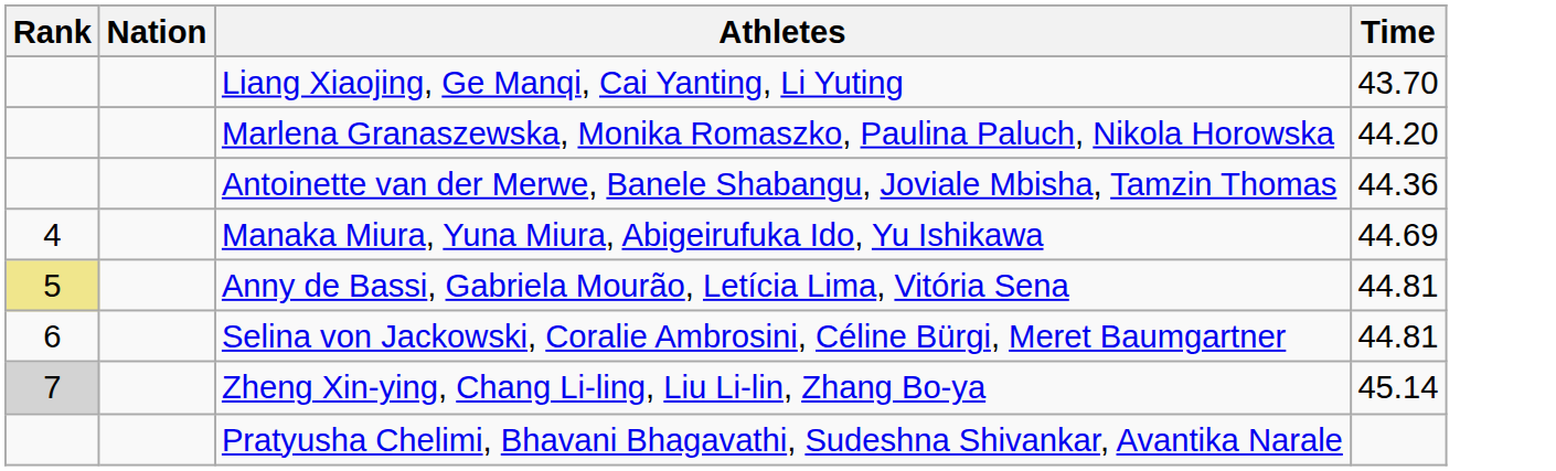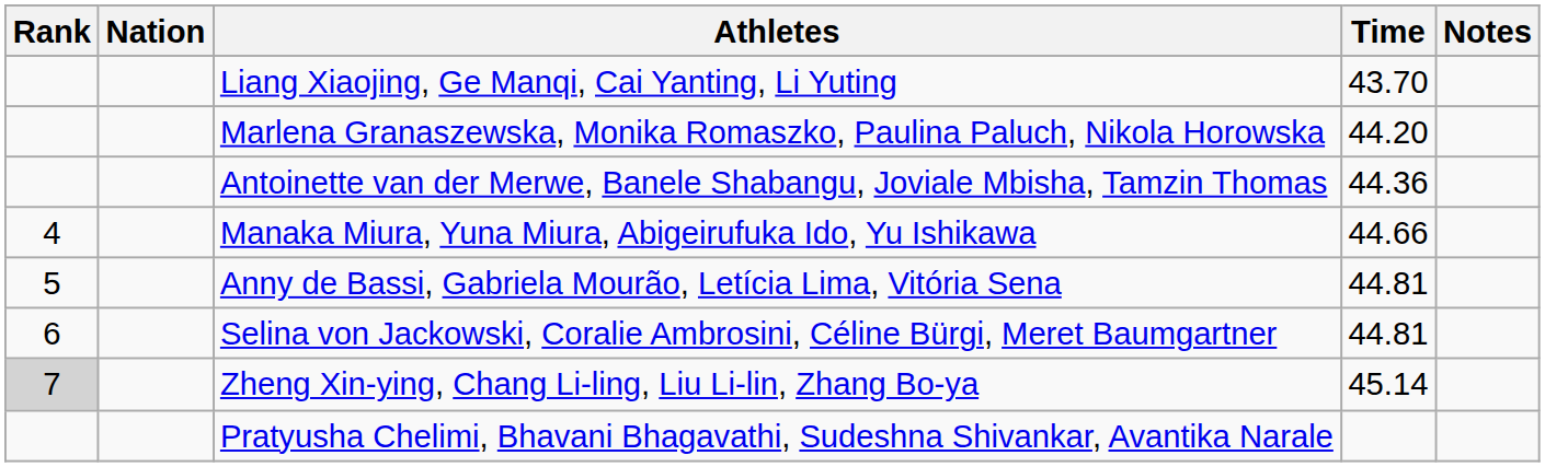+ column: Notes
Manaka Miura, Yuna Miura, Abigeirufuka Ido, Yu Ishikawa | Time: 44.69 -> 44.66
Anny de Bassi, Gabriela Mourão, Letícia Lima, Vitória Sena | Rank: khaki background -> no background
